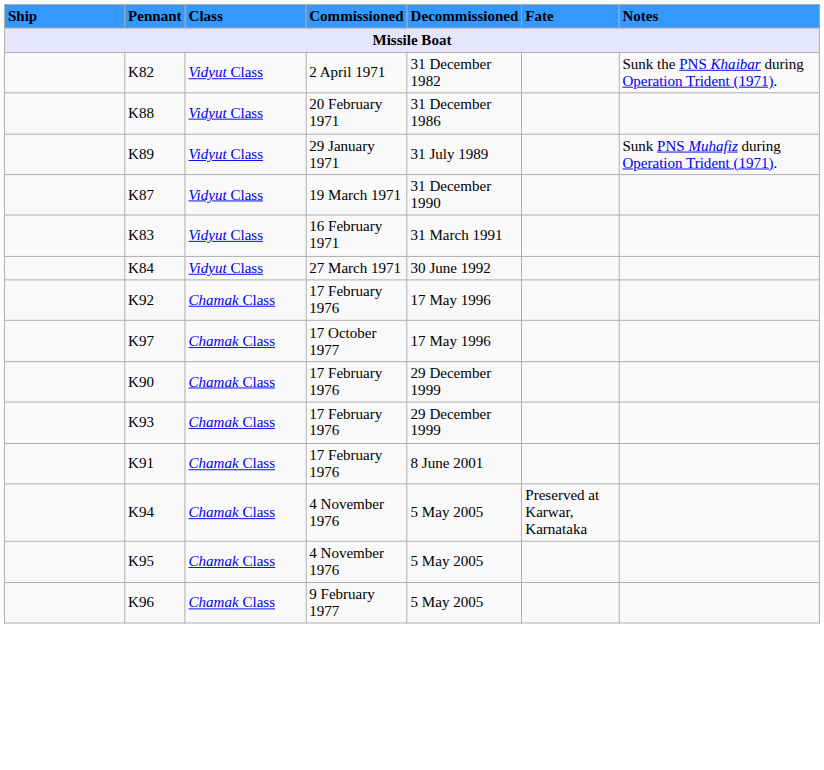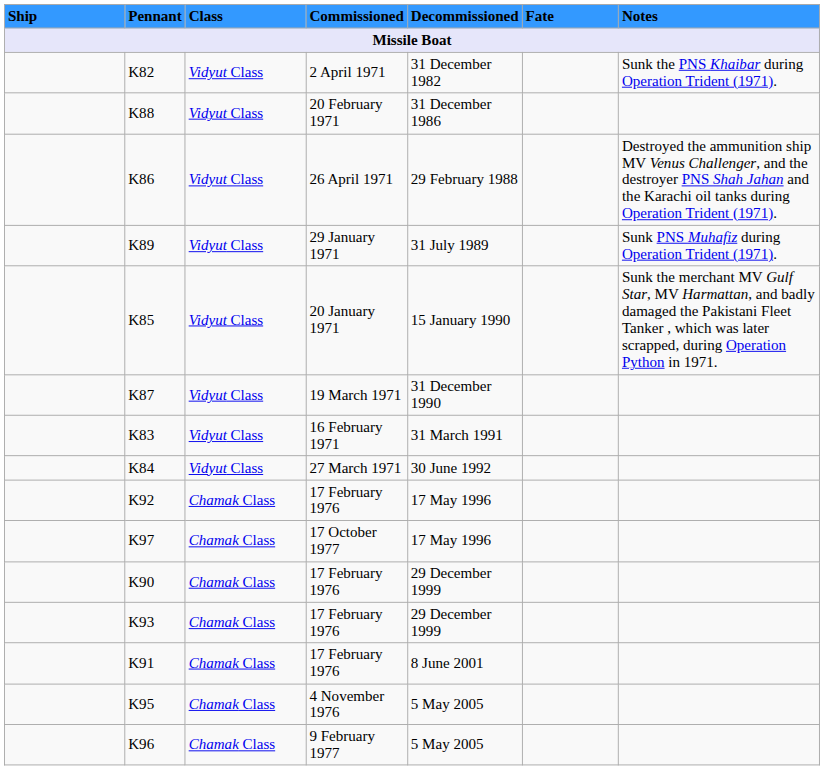+ row: K86 | Vidyut Class | 26 April 1971 | 29 February 1988 | Destroyed the ammunition ship MV Venus Challenger, and the destroyer PNS Shah Jahan and the Karachi oil tanks during Operation Trident (1971).
+ row: K85 | Vidyut Class | 20 January 1971 | 15 January 1990 | Sunk the merchant MV Gulf Star, MV Harmattan, and badly damaged the Pakistani Fleet Tanker , which was later scrapped, during Operation Python in 1971.
- row: K94 | Chamak Class | 4 November 1976 | 5 May 2005 | Preserved at Karwar, Karnataka
